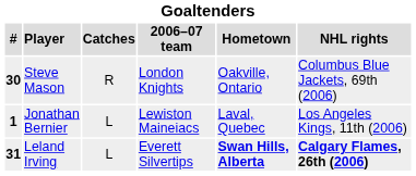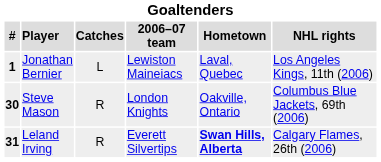rows swapped: Jonathan Bernier <-> Steve Mason
Leland Irving | Catches: L -> R
Leland Irving | NHL rights: bold -> normal
